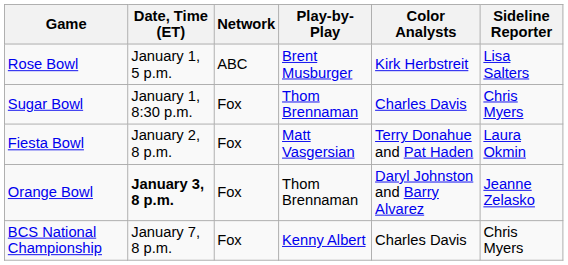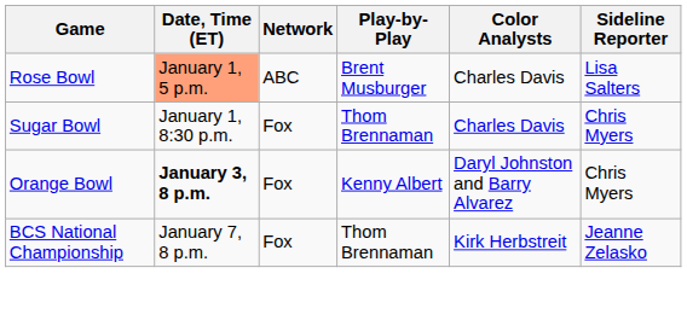Rose Bowl | Date, Time (ET): no background -> lightsalmon background
Rose Bowl | Color Analysts: Kirk Herbstreit -> Charles Davis
- row: Fiesta Bowl | January 2, 8 p.m. | Fox | Matt Vasgersian | Terry Donahue and Pat Haden | Laura Okmin
Orange Bowl | Play-by-Play: Thom Brennaman -> Kenny Albert
Orange Bowl | Sideline Reporter: Jeanne Zelasko -> Chris Myers
BCS National Championship | Play-by-Play: Kenny Albert -> Thom Brennaman
BCS National Championship | Color Analysts: Charles Davis -> Kirk Herbstreit
BCS National Championship | Sideline Reporter: Chris Myers -> Jeanne Zelasko
